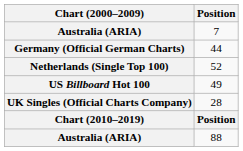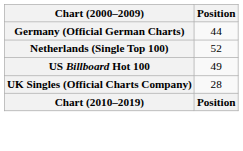- row: Australia (ARIA) | 7
- row: Australia (ARIA) | 88
